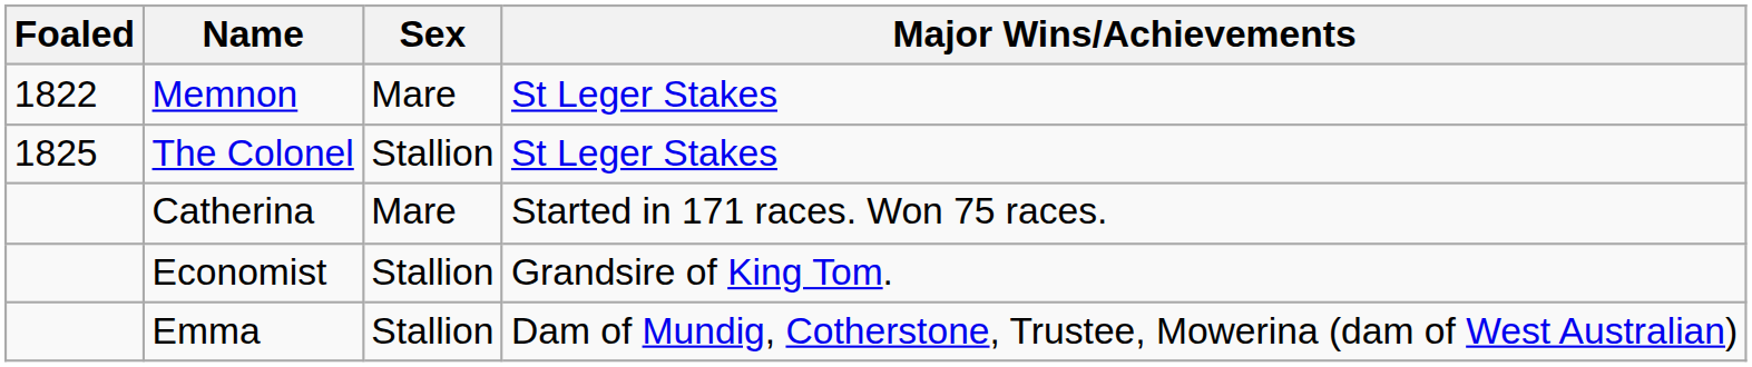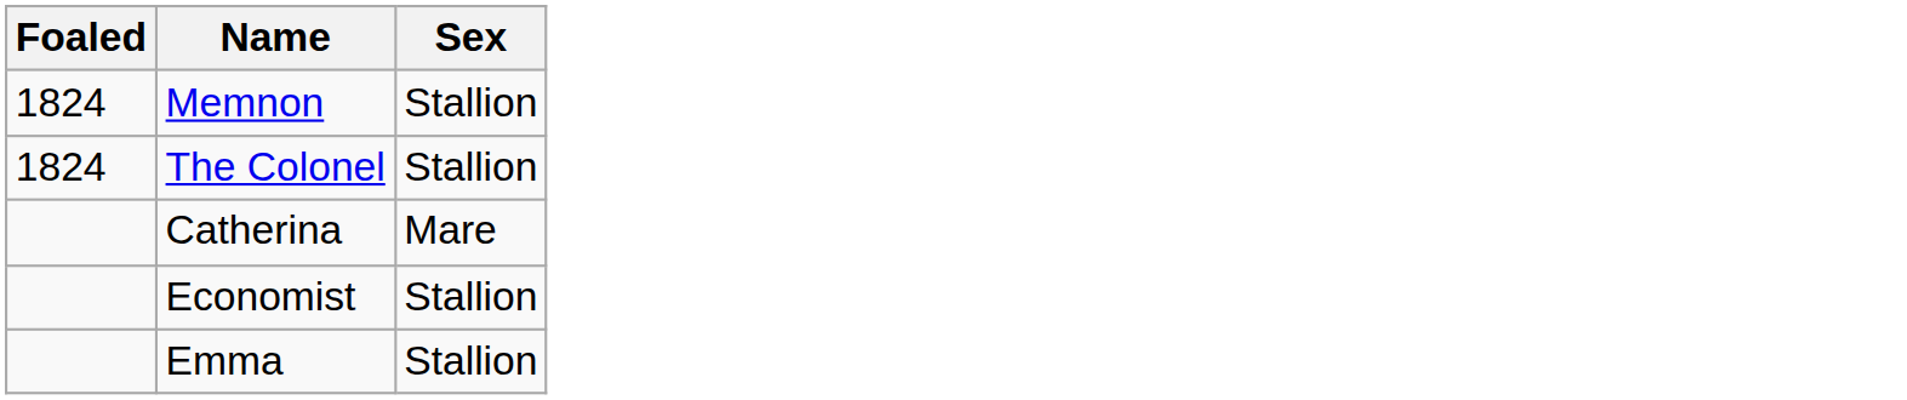- column: Major Wins/Achievements | St Leger Stakes | St Leger Stakes | Started in 171 races. Won 75 races. | Grandsire of King Tom. | Dam of Mundig, Cotherstone, Trustee, Mowerina (dam of West Australian)
Memnon | Foaled: 1822 -> 1824
Memnon | Sex: Mare -> Stallion
The Colonel | Foaled: 1825 -> 1824
